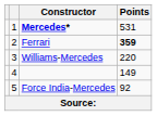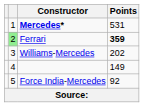Ferrari | column 2: no background -> lightgreen background
Williams-Mercedes | Points: 220 -> 202
